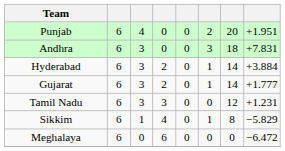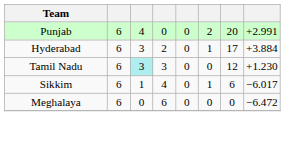Punjab | column 8: +1.951 -> +2.991
- row: Andhra | 6 | 3 | 0 | 0 | 3 | 18 | +7.831
Hyderabad | column 7: 14 -> 17
- row: Gujarat | 6 | 3 | 2 | 0 | 1 | 14 | +1.777
Tamil Nadu | column 3: no background -> paleturquoise background
Tamil Nadu | column 8: +1.231 -> +1.230
Sikkim | column 7: 8 -> 6
Sikkim | column 8: −5.829 -> −6.017
